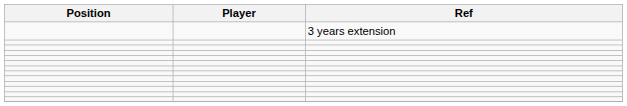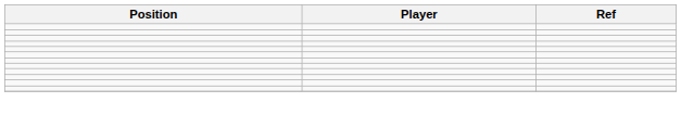- row: 3 years extension
